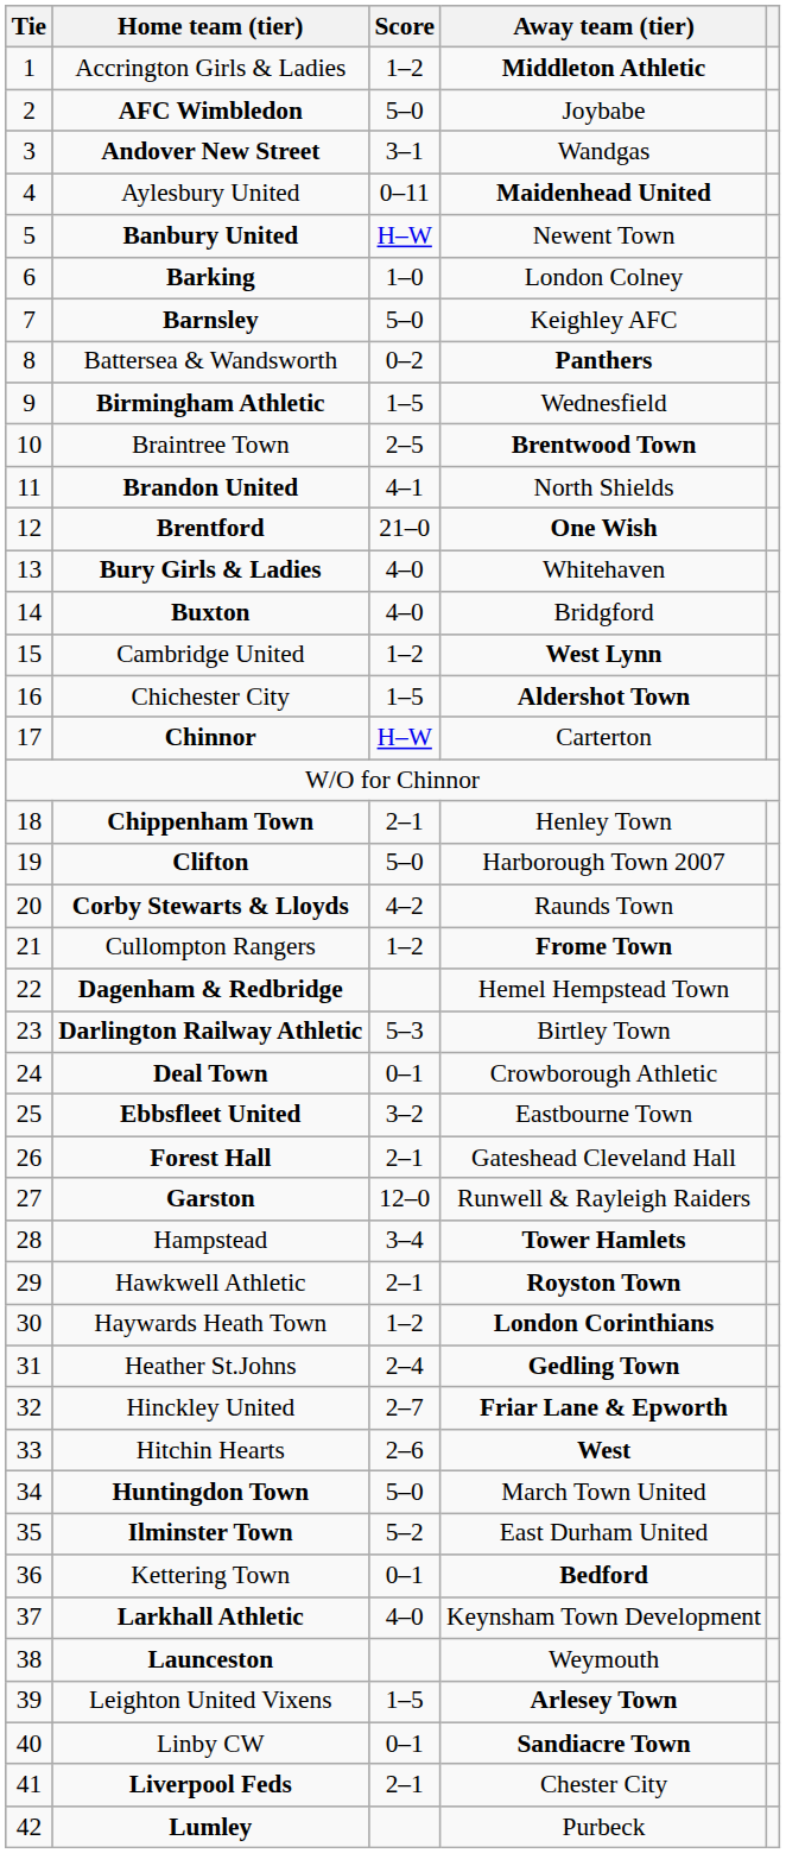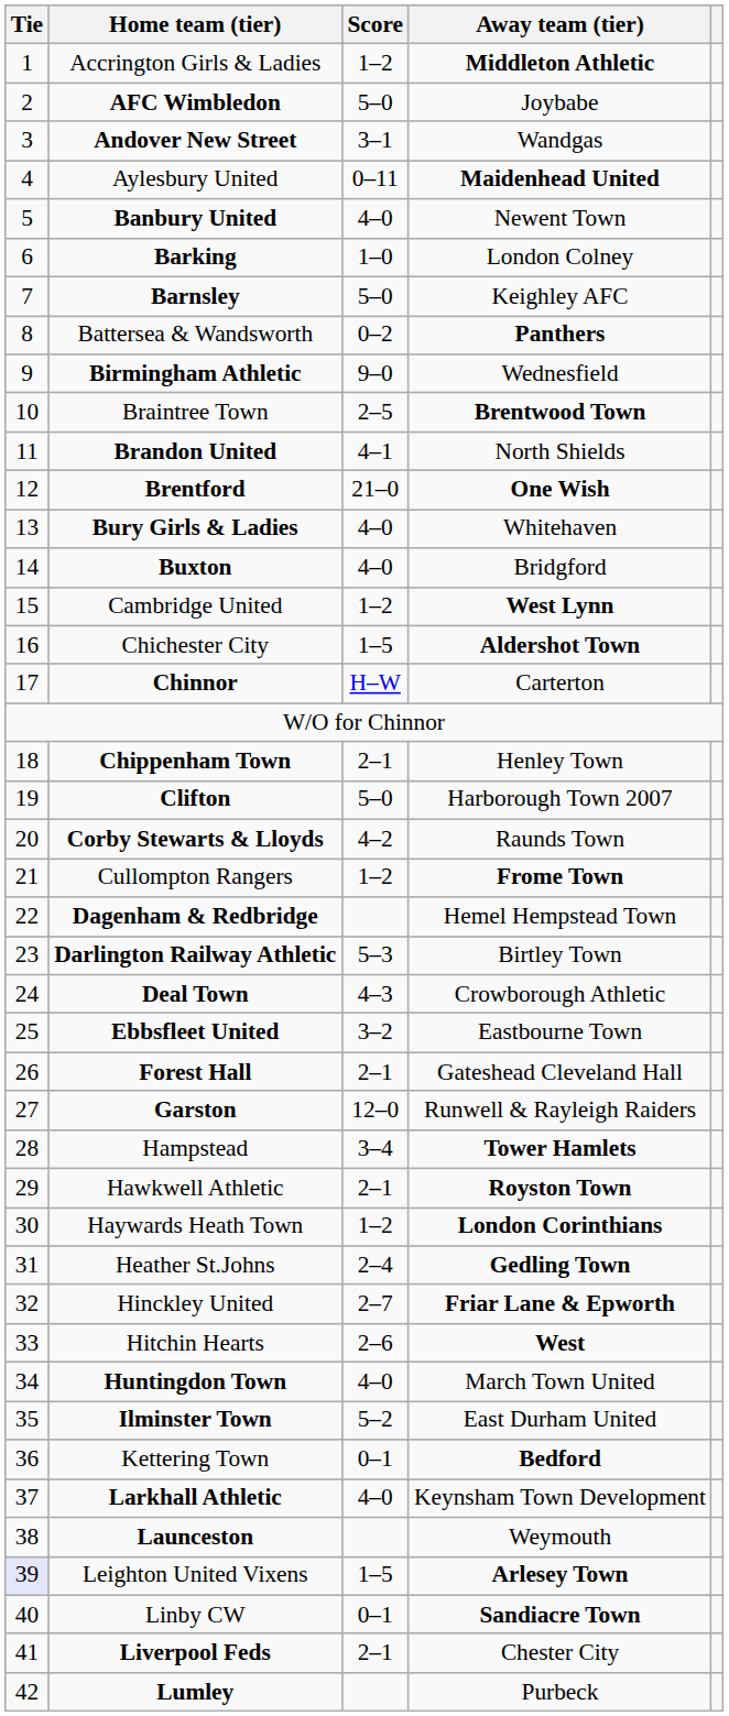Banbury United | Score: H–W -> 4–0
Birmingham Athletic | Score: 1–5 -> 9–0
Deal Town | Score: 0–1 -> 4–3
Huntingdon Town | Score: 5–0 -> 4–0
Leighton United Vixens | Tie: no background -> lavender background
